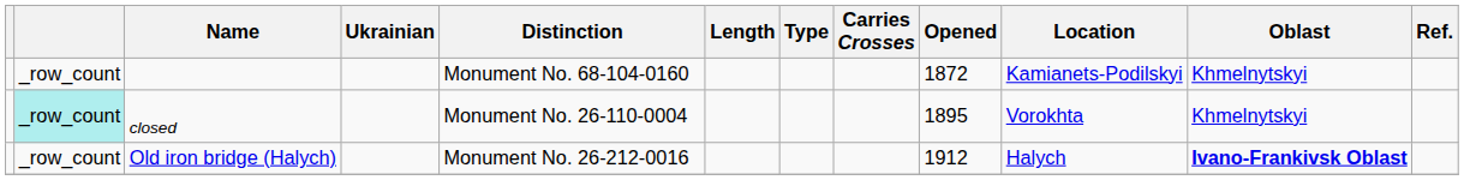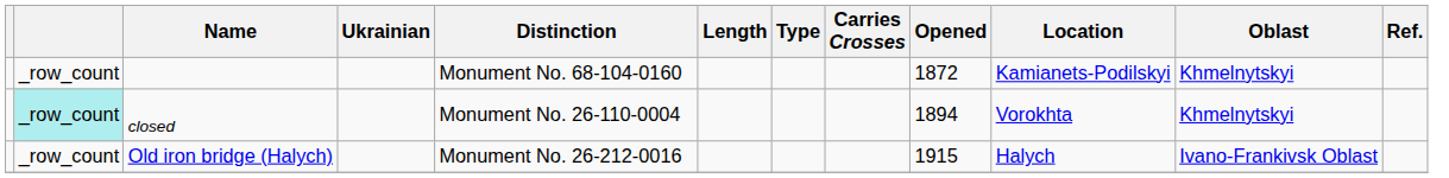closed | Opened: 1895 -> 1894
Old iron bridge (Halych) | Opened: 1912 -> 1915
Old iron bridge (Halych) | Oblast: bold -> normal
